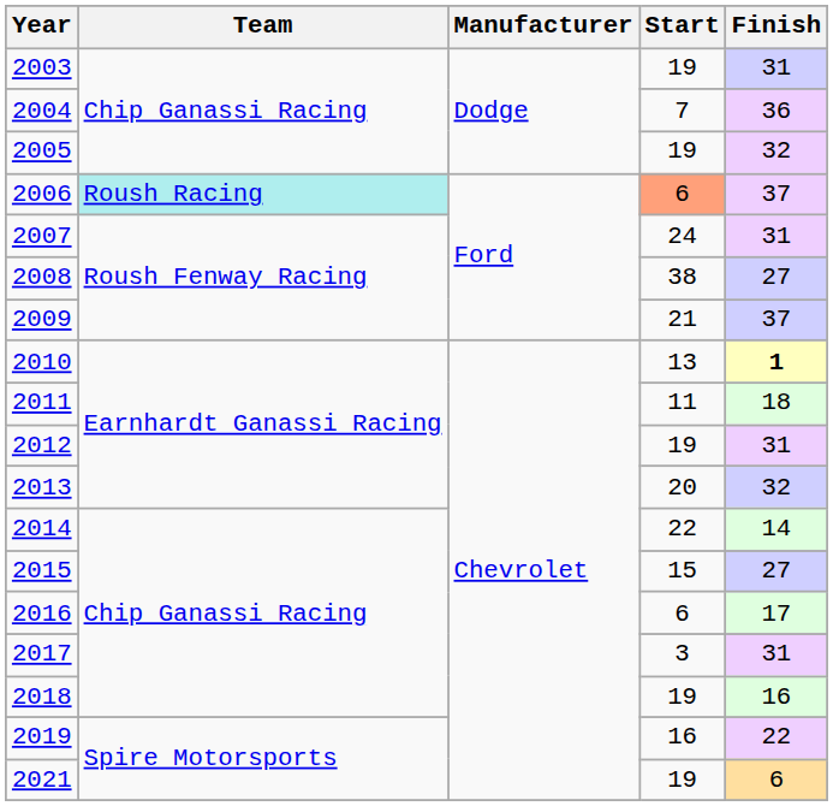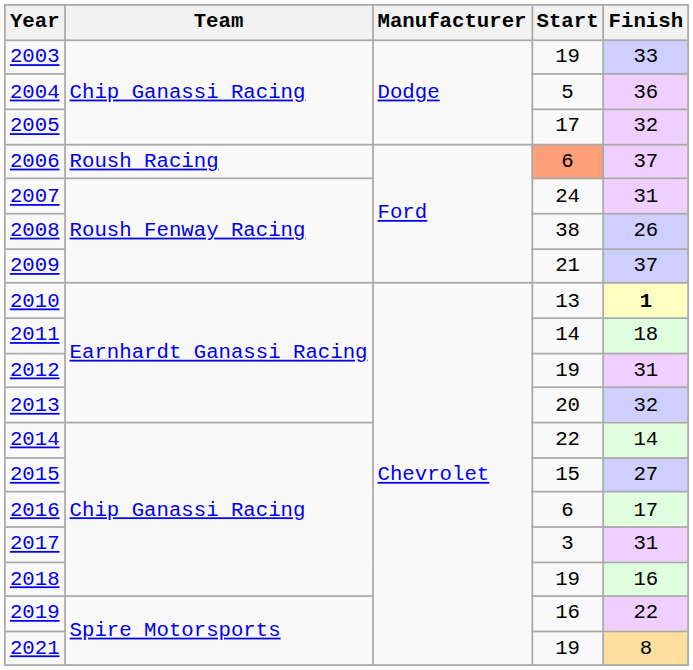2003 | Finish: 31 -> 33
2004 | Start: 7 -> 5
2005 | Start: 19 -> 17
2006 | Team: paleturquoise background -> no background
2008 | Finish: 27 -> 26
2011 | Start: 11 -> 14
2021 | Finish: 6 -> 8
